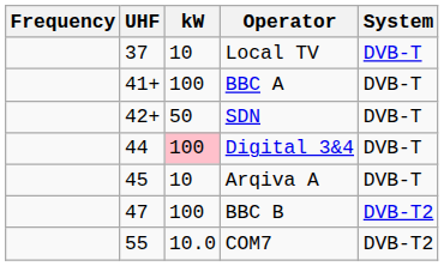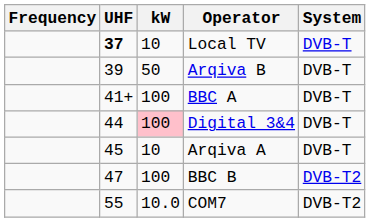Local TV | UHF: normal -> bold
+ row: 39 | 50 | Arqiva B | DVB-T
- row: 42+ | 50 | SDN | DVB-T
